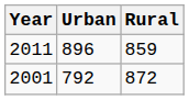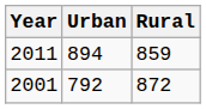2011 | Urban: 896 -> 894
